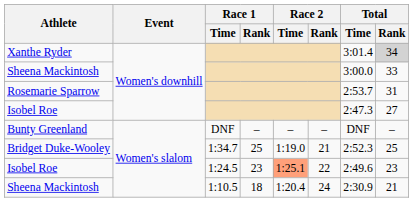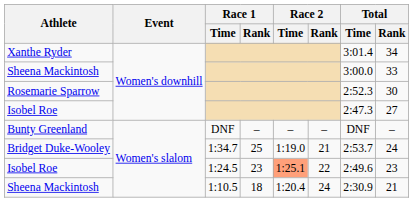Xanthe Ryder | Total / Rank: lightgrey background -> no background
Rosemarie Sparrow | Total / Time: 2:53.7 -> 2:52.3
Rosemarie Sparrow | Total / Rank: 31 -> 30
Bridget Duke-Wooley | Total / Time: 2:52.3 -> 2:53.7
Bridget Duke-Wooley | Total / Rank: 25 -> 24
